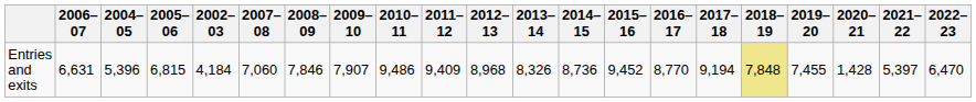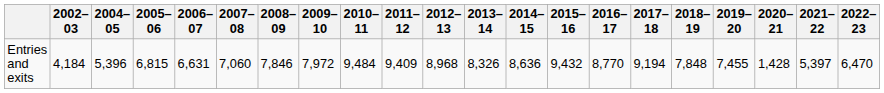columns swapped: 2002–03 <-> 2006–07
Entries and exits | 2009–10: 7,907 -> 7,972
Entries and exits | 2010–11: 9,486 -> 9,484
Entries and exits | 2014–15: 8,736 -> 8,636
Entries and exits | 2015–16: 9,452 -> 9,432
Entries and exits | 2018–19: khaki background -> no background
